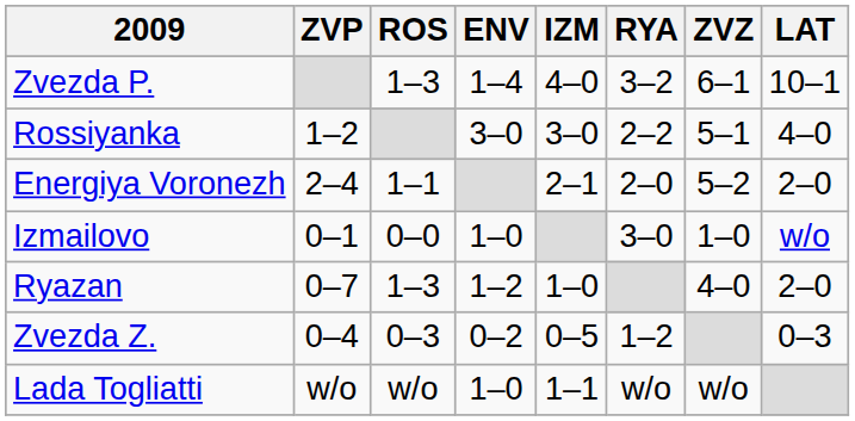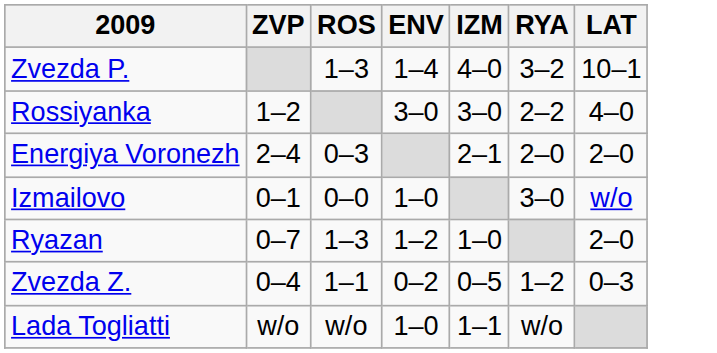- column: ZVZ | 6–1 | 5–1 | 5–2 | 1–0 | 4–0 | w/o
Energiya Voronezh | ROS: 1–1 -> 0–3
Zvezda Z. | ROS: 0–3 -> 1–1
